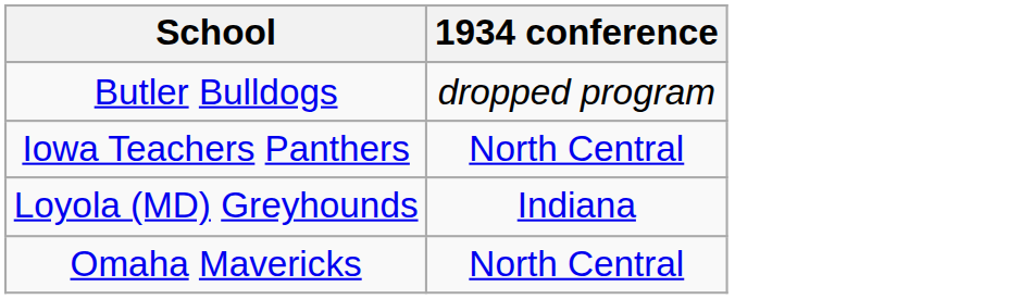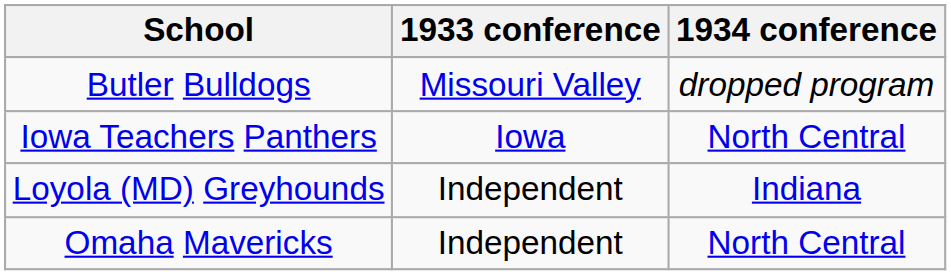+ column: 1933 conference | Missouri Valley | Iowa | Independent | Independent
